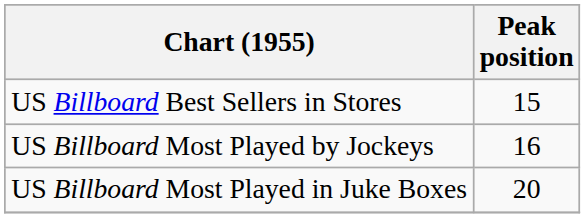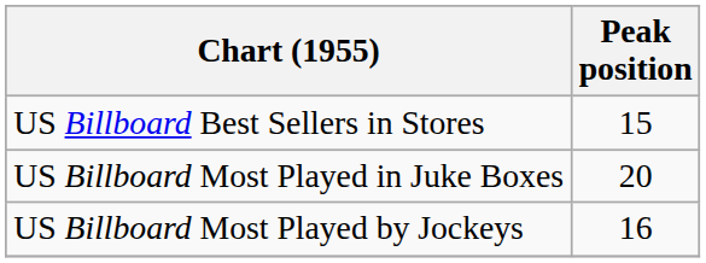rows swapped: US Billboard Most Played by Jockeys <-> US Billboard Most Played in Juke Boxes
